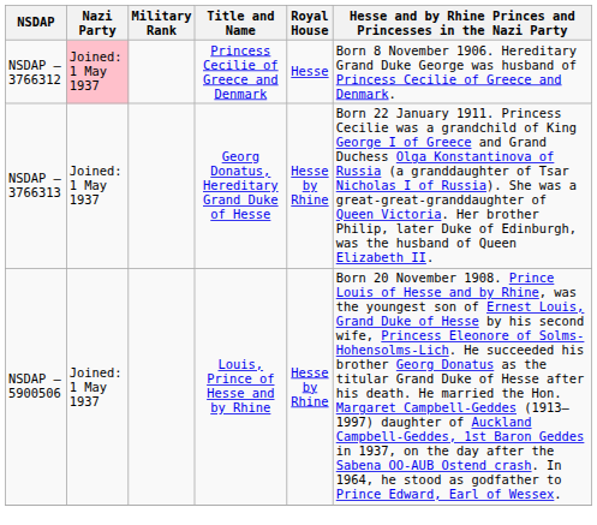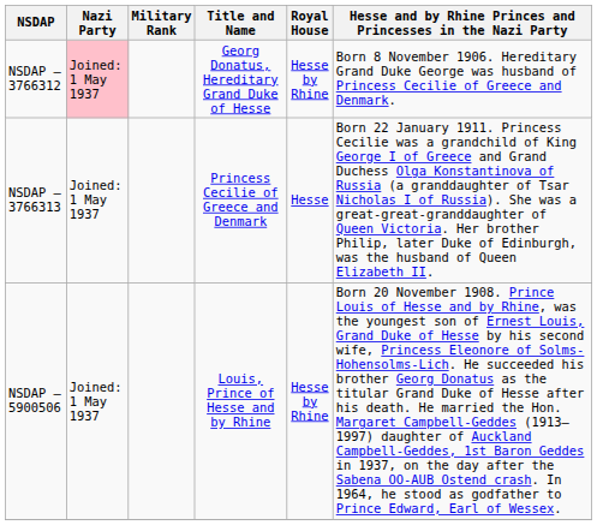NSDAP – 3766312 | Title and Name: Princess Cecilie of Greece and Denmark -> Georg Donatus, Hereditary Grand Duke of Hesse
NSDAP – 3766312 | Royal House: Hesse -> Hesse by Rhine
NSDAP – 3766313 | Title and Name: Georg Donatus, Hereditary Grand Duke of Hesse -> Princess Cecilie of Greece and Denmark
NSDAP – 3766313 | Royal House: Hesse by Rhine -> Hesse
